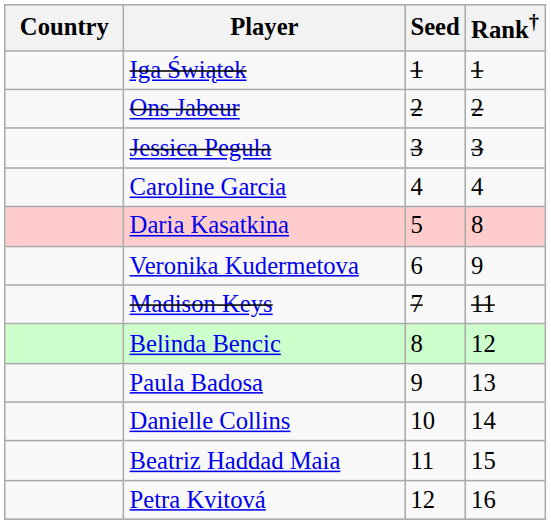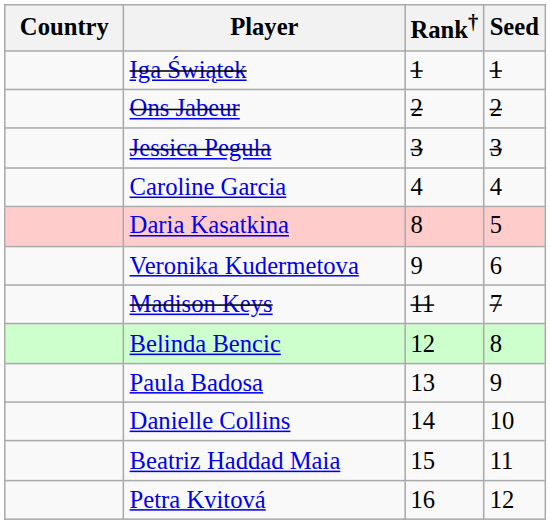columns swapped: Rank† <-> Seed
